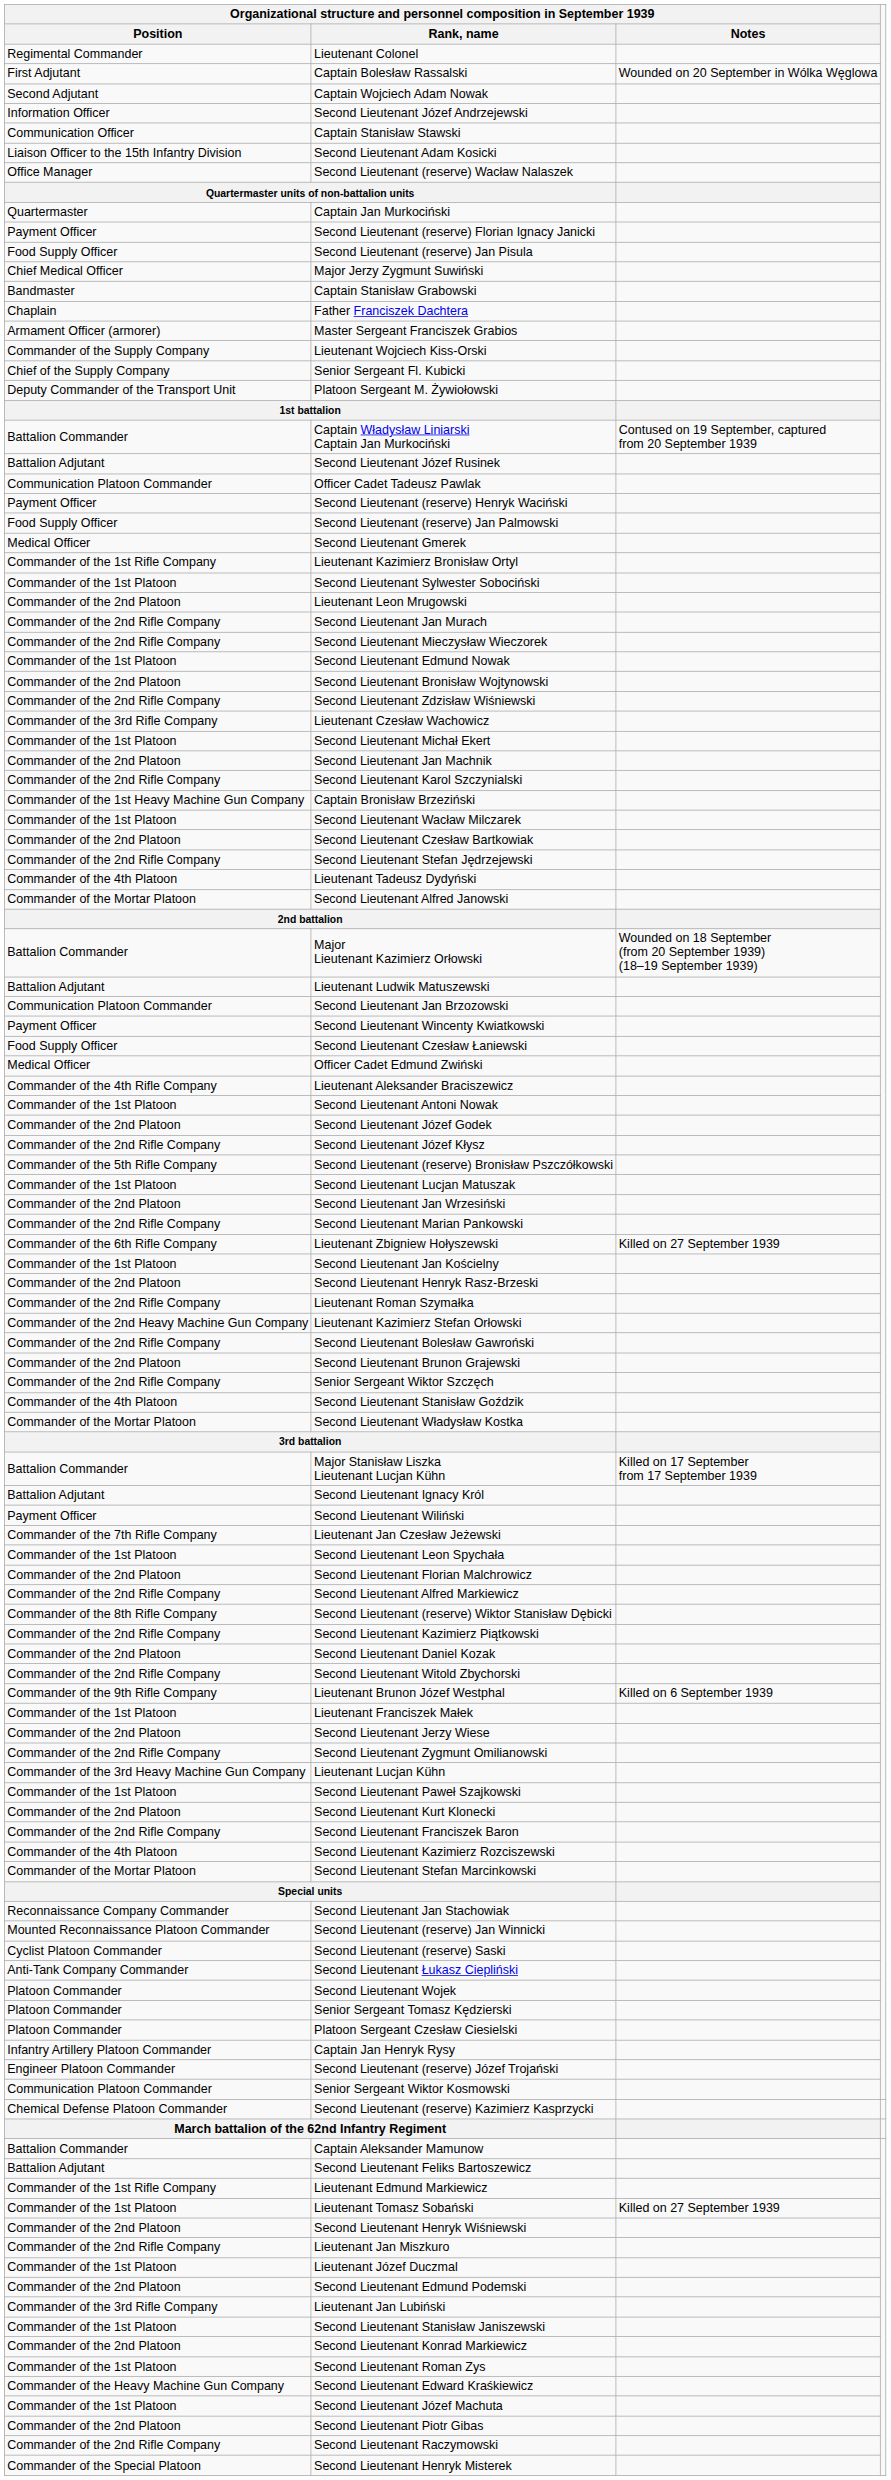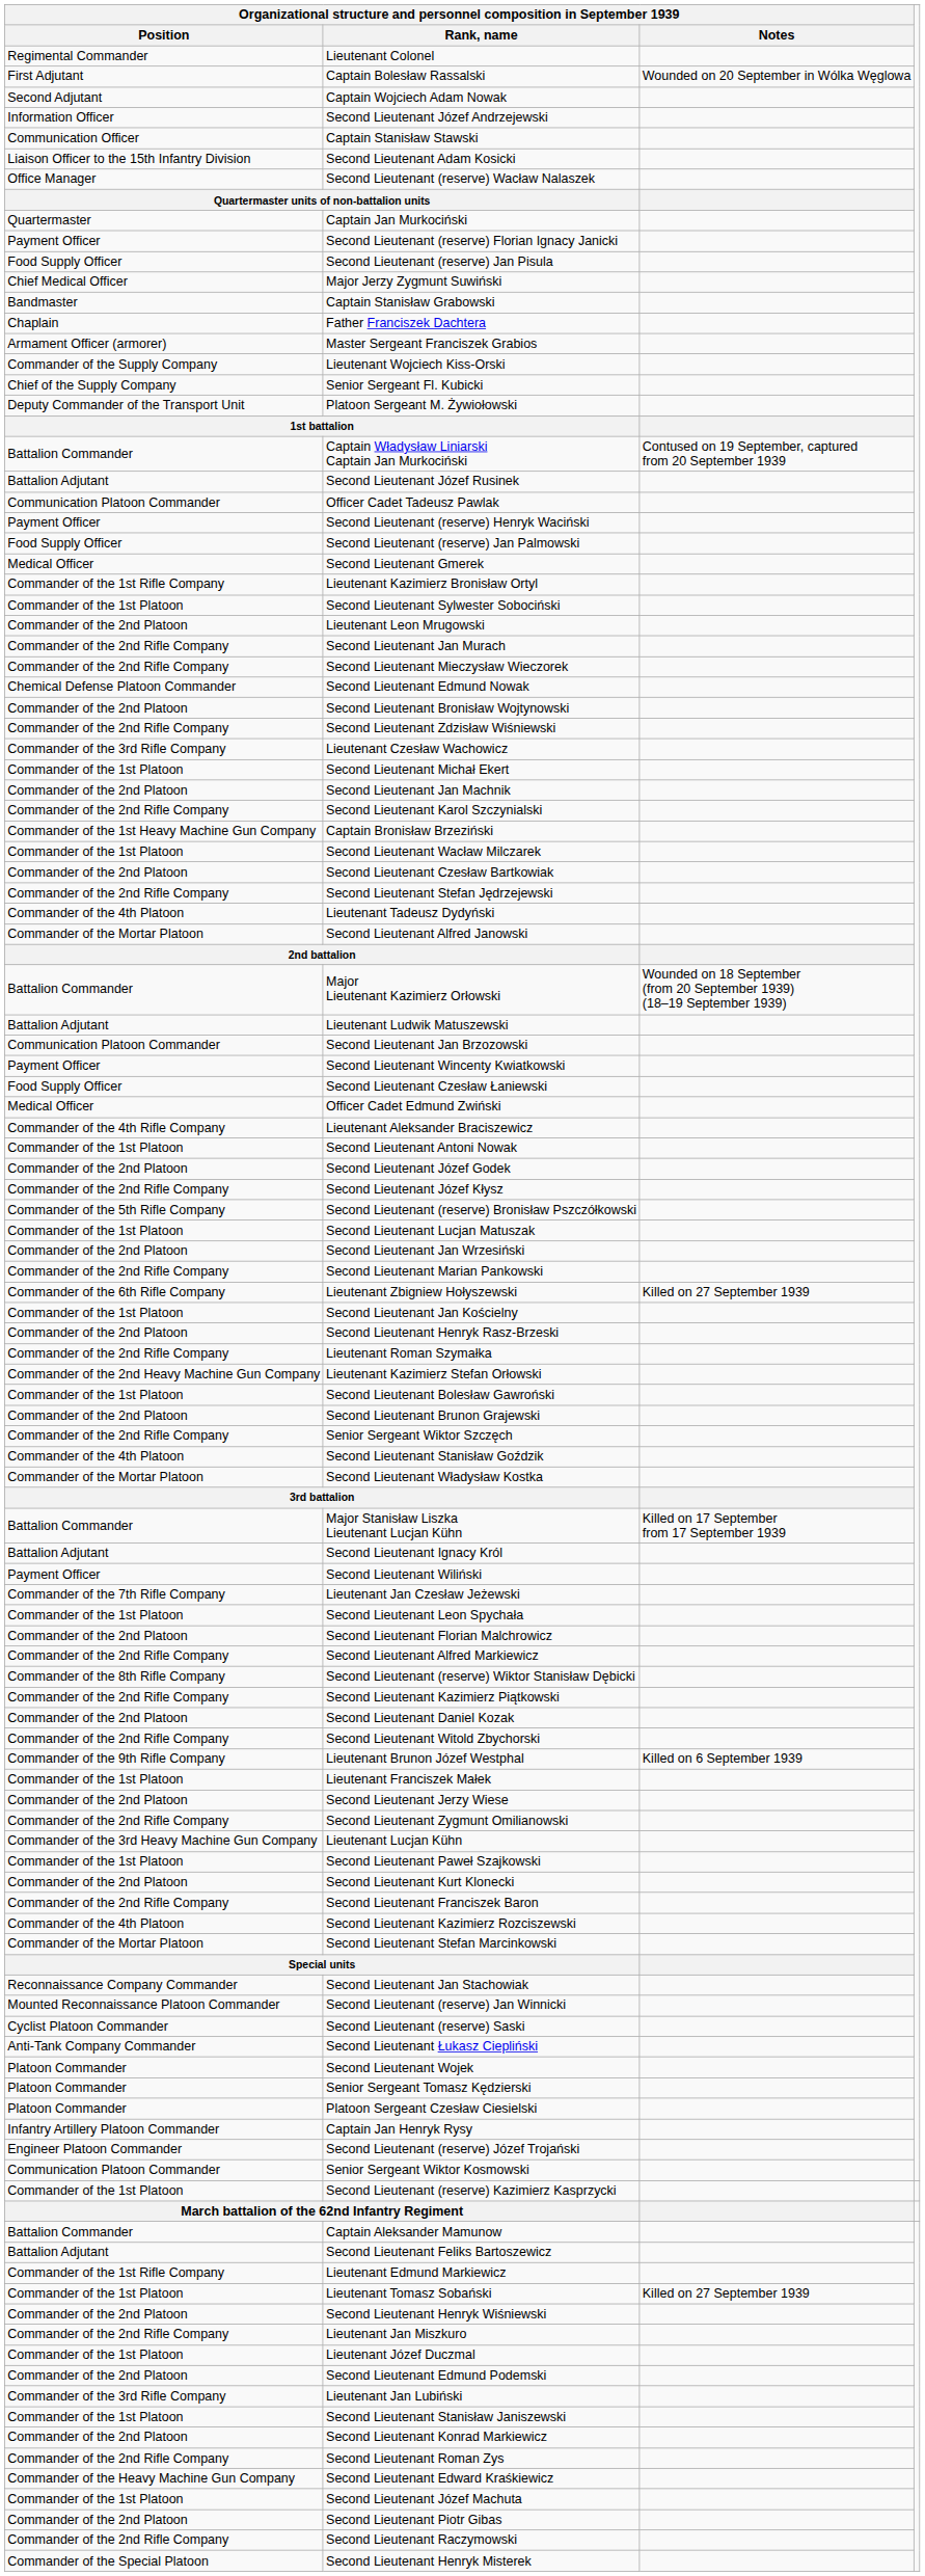Second Lieutenant Edmund Nowak | column 1: Commander of the 1st Platoon -> Chemical Defense Platoon Commander
Second Lieutenant Bolesław Gawroński | column 1: Commander of the 2nd Rifle Company -> Commander of the 1st Platoon
Second Lieutenant (reserve) Kazimierz Kasprzycki | column 1: Chemical Defense Platoon Commander -> Commander of the 1st Platoon
Second Lieutenant Roman Zys | column 1: Commander of the 1st Platoon -> Commander of the 2nd Rifle Company
